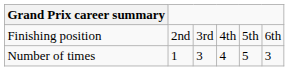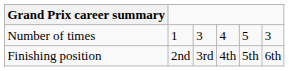rows swapped: Finishing position <-> Number of times
